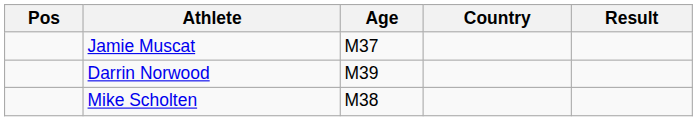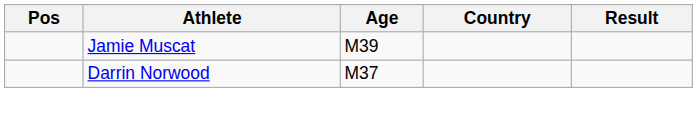Jamie Muscat | Age: M37 -> M39
Darrin Norwood | Age: M39 -> M37
- row: Mike Scholten | M38
